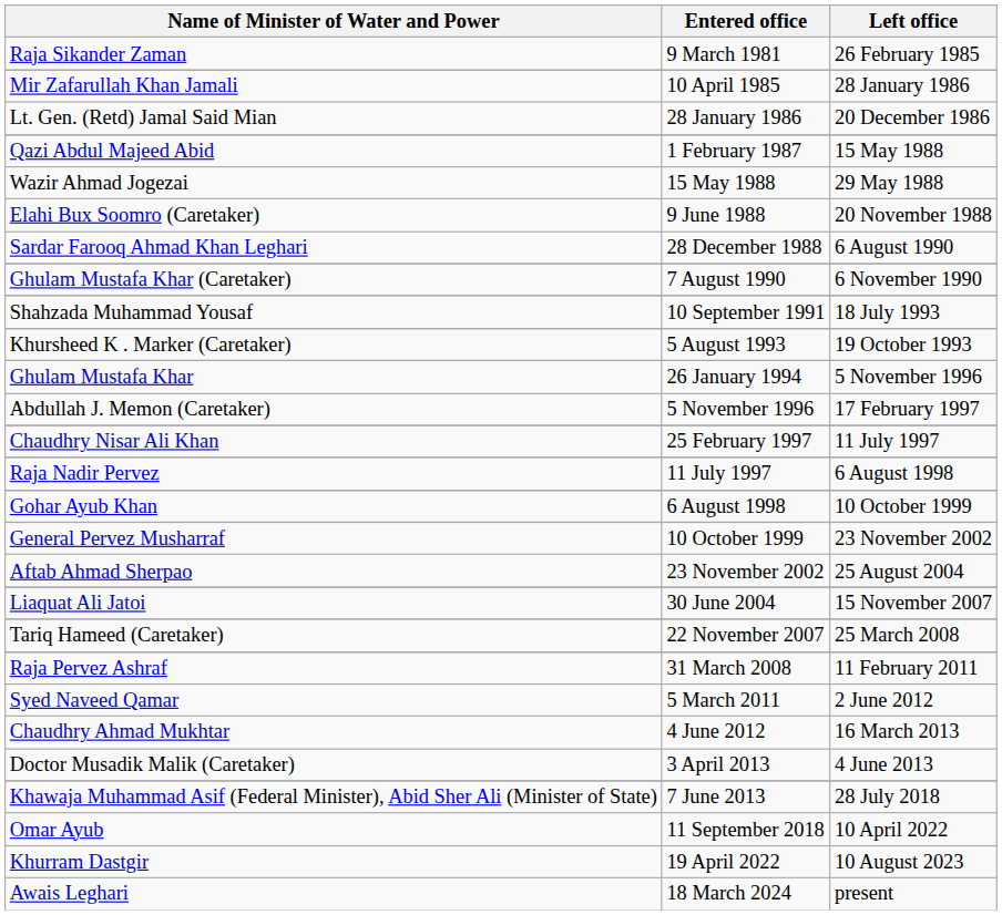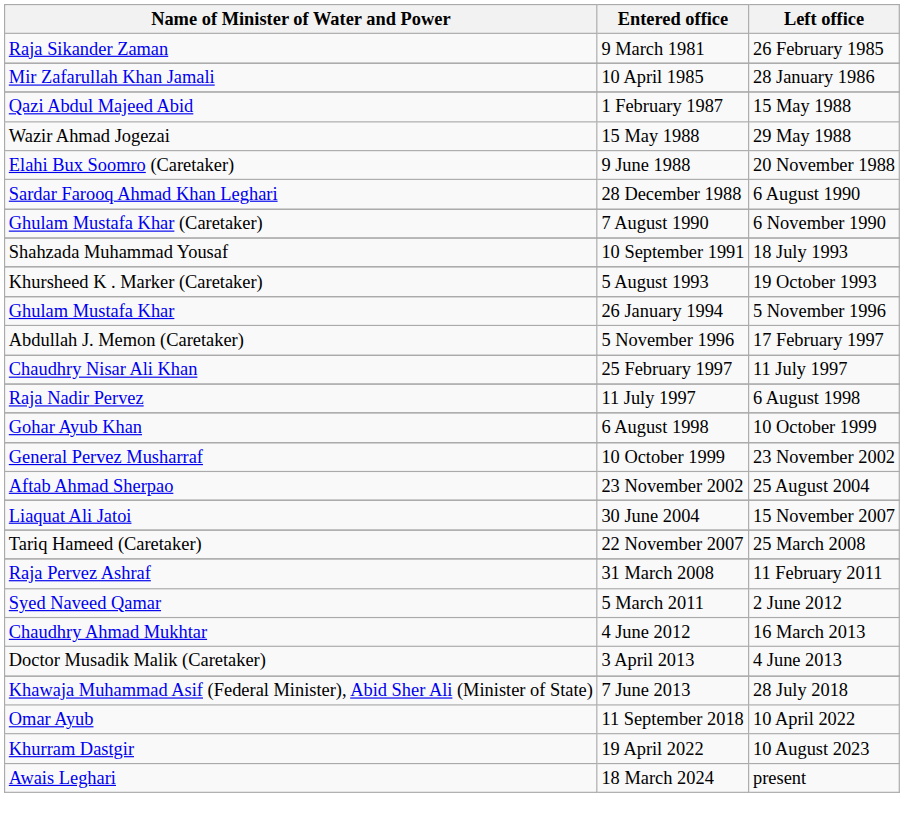- row: Lt. Gen. (Retd) Jamal Said Mian | 28 January 1986 | 20 December 1986
